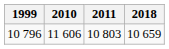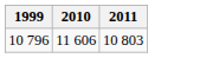- column: 2018 | 10 659
